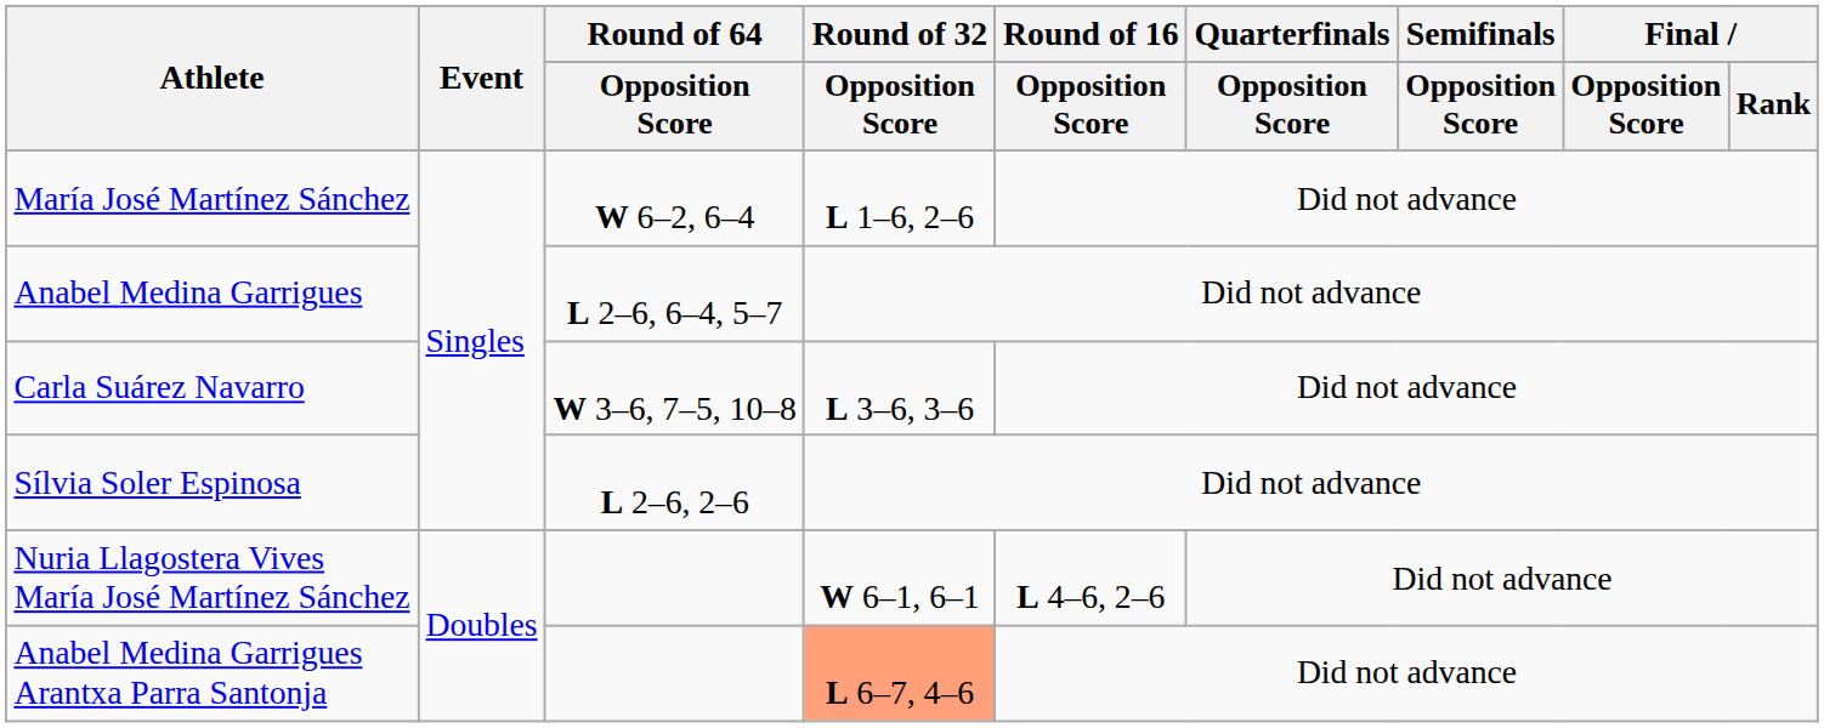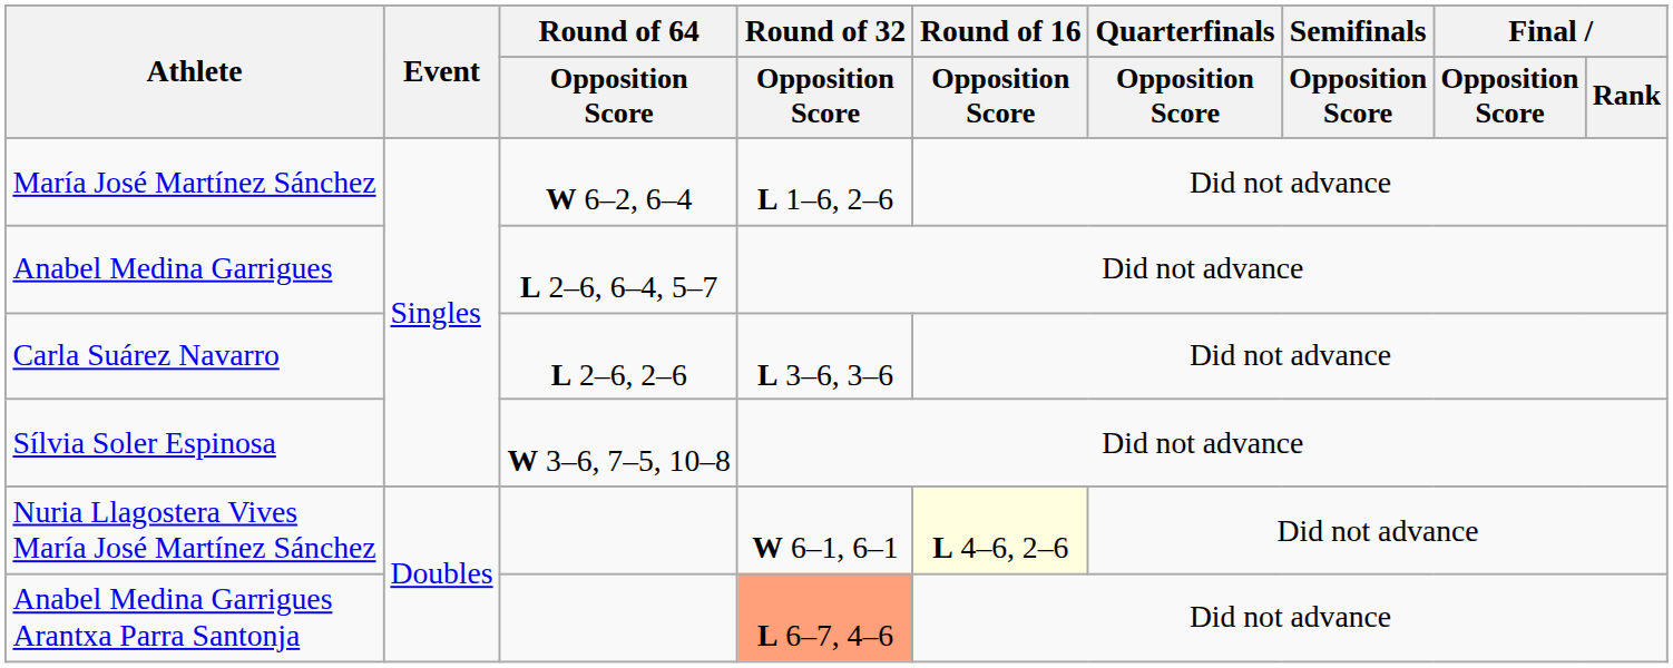Carla Suárez Navarro | Round of 64 / Opposition Score: W 3–6, 7–5, 10–8 -> L 2–6, 2–6
Sílvia Soler Espinosa | Round of 64 / Opposition Score: L 2–6, 2–6 -> W 3–6, 7–5, 10–8
Nuria Llagostera Vives María José Martínez Sánchez | Round of 16 / Opposition Score: no background -> lightyellow background
